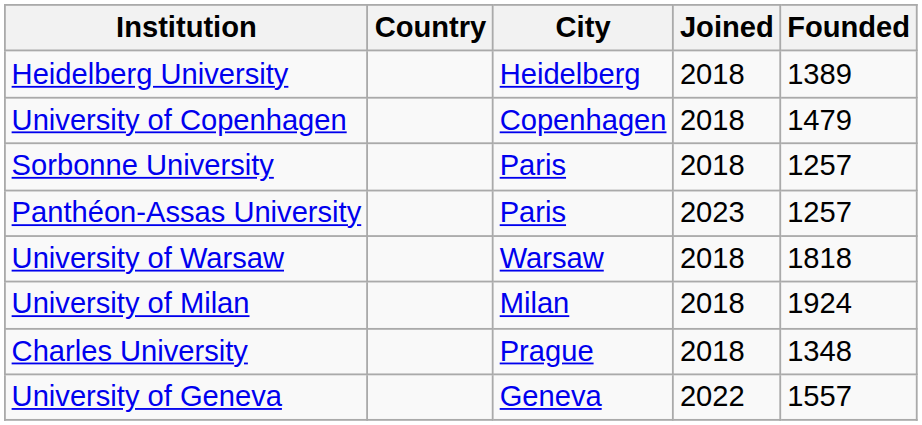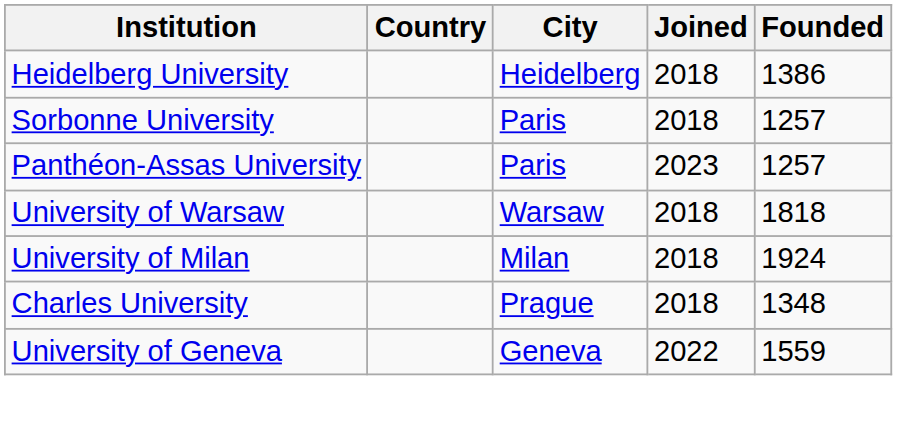Heidelberg University | Founded: 1389 -> 1386
- row: University of Copenhagen | Copenhagen | 2018 | 1479
University of Geneva | Founded: 1557 -> 1559
